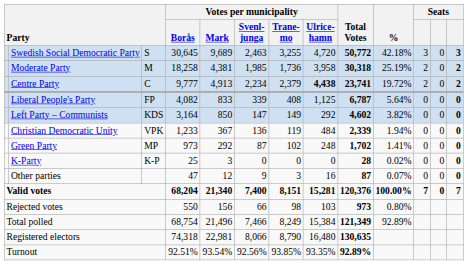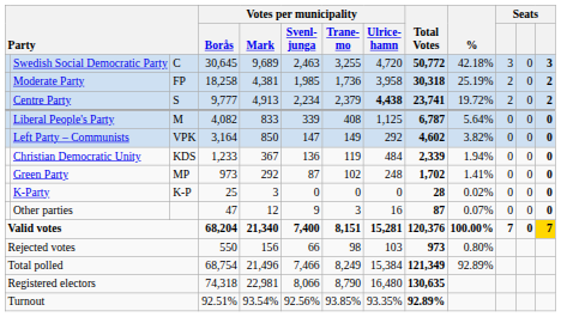Swedish Social Democratic Party | column 3: S -> C
Moderate Party | column 3: M -> FP
Centre Party | column 3: C -> S
Liberal People's Party | column 3: FP -> M
Left Party – Communists | column 3: KDS -> VPK
Christian Democratic Unity | column 3: VPK -> KDS
Valid votes | column 13: no background -> gold background
